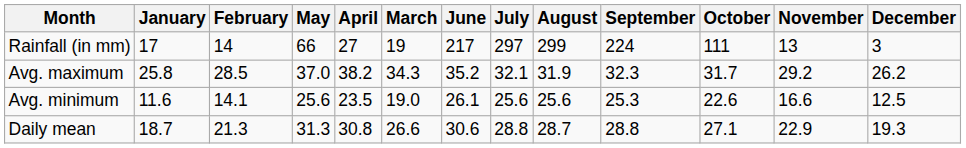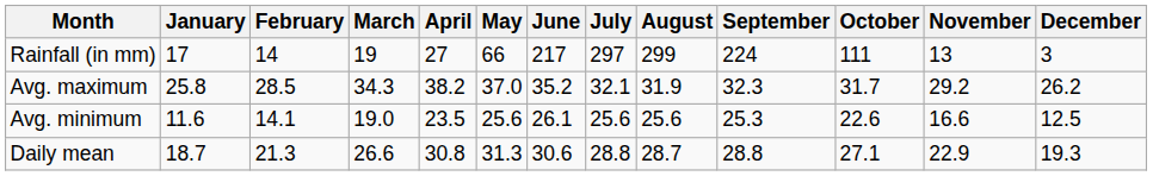columns swapped: March <-> May
